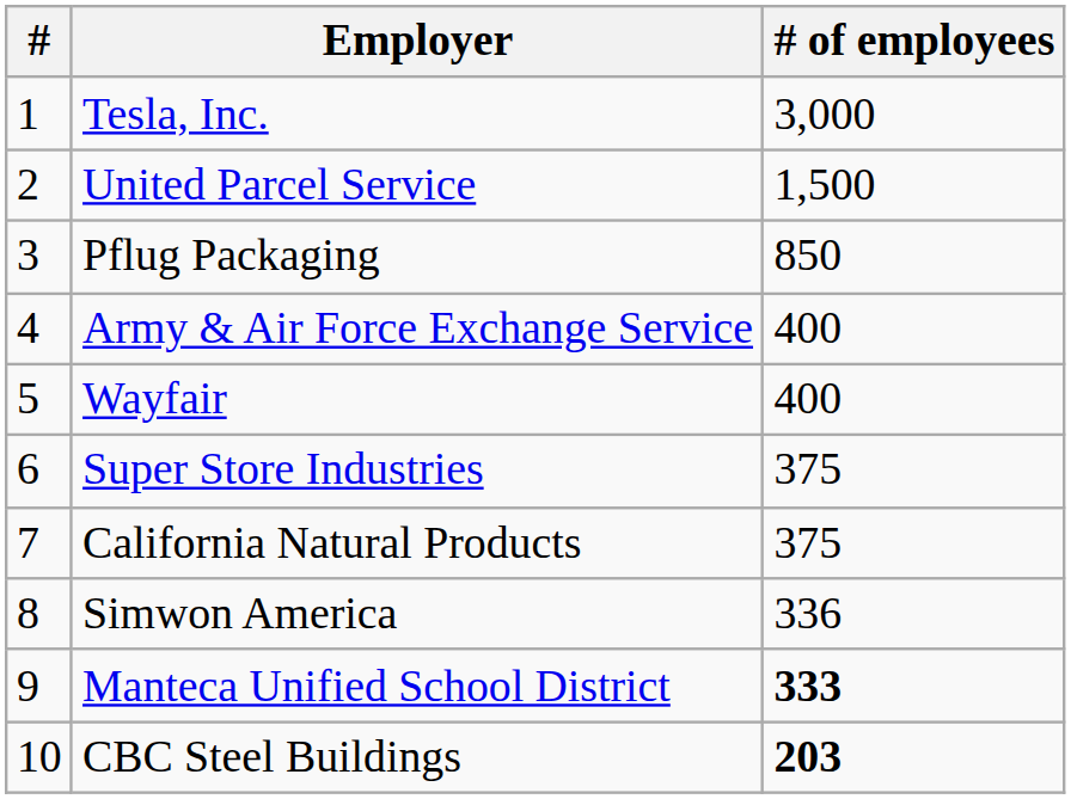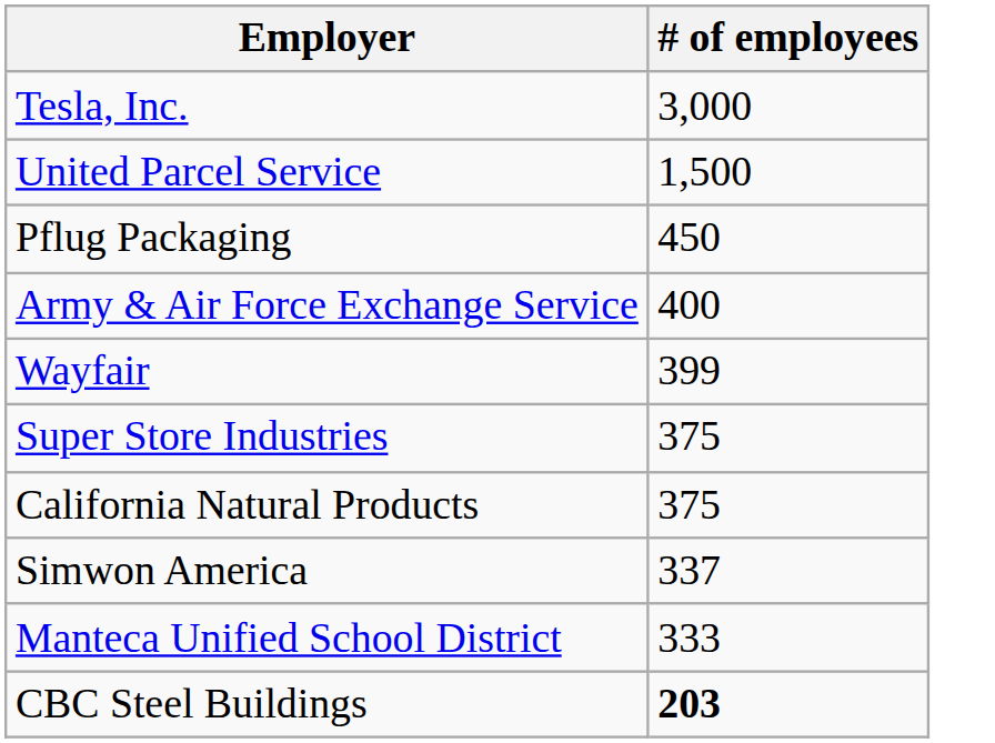- column: # | 1 | 2 | 3 | 4 | 5 | 6 | 7 | 8 | 9 | 10
Pflug Packaging | # of employees: 850 -> 450
Wayfair | # of employees: 400 -> 399
Simwon America | # of employees: 336 -> 337
Manteca Unified School District | # of employees: bold -> normal
